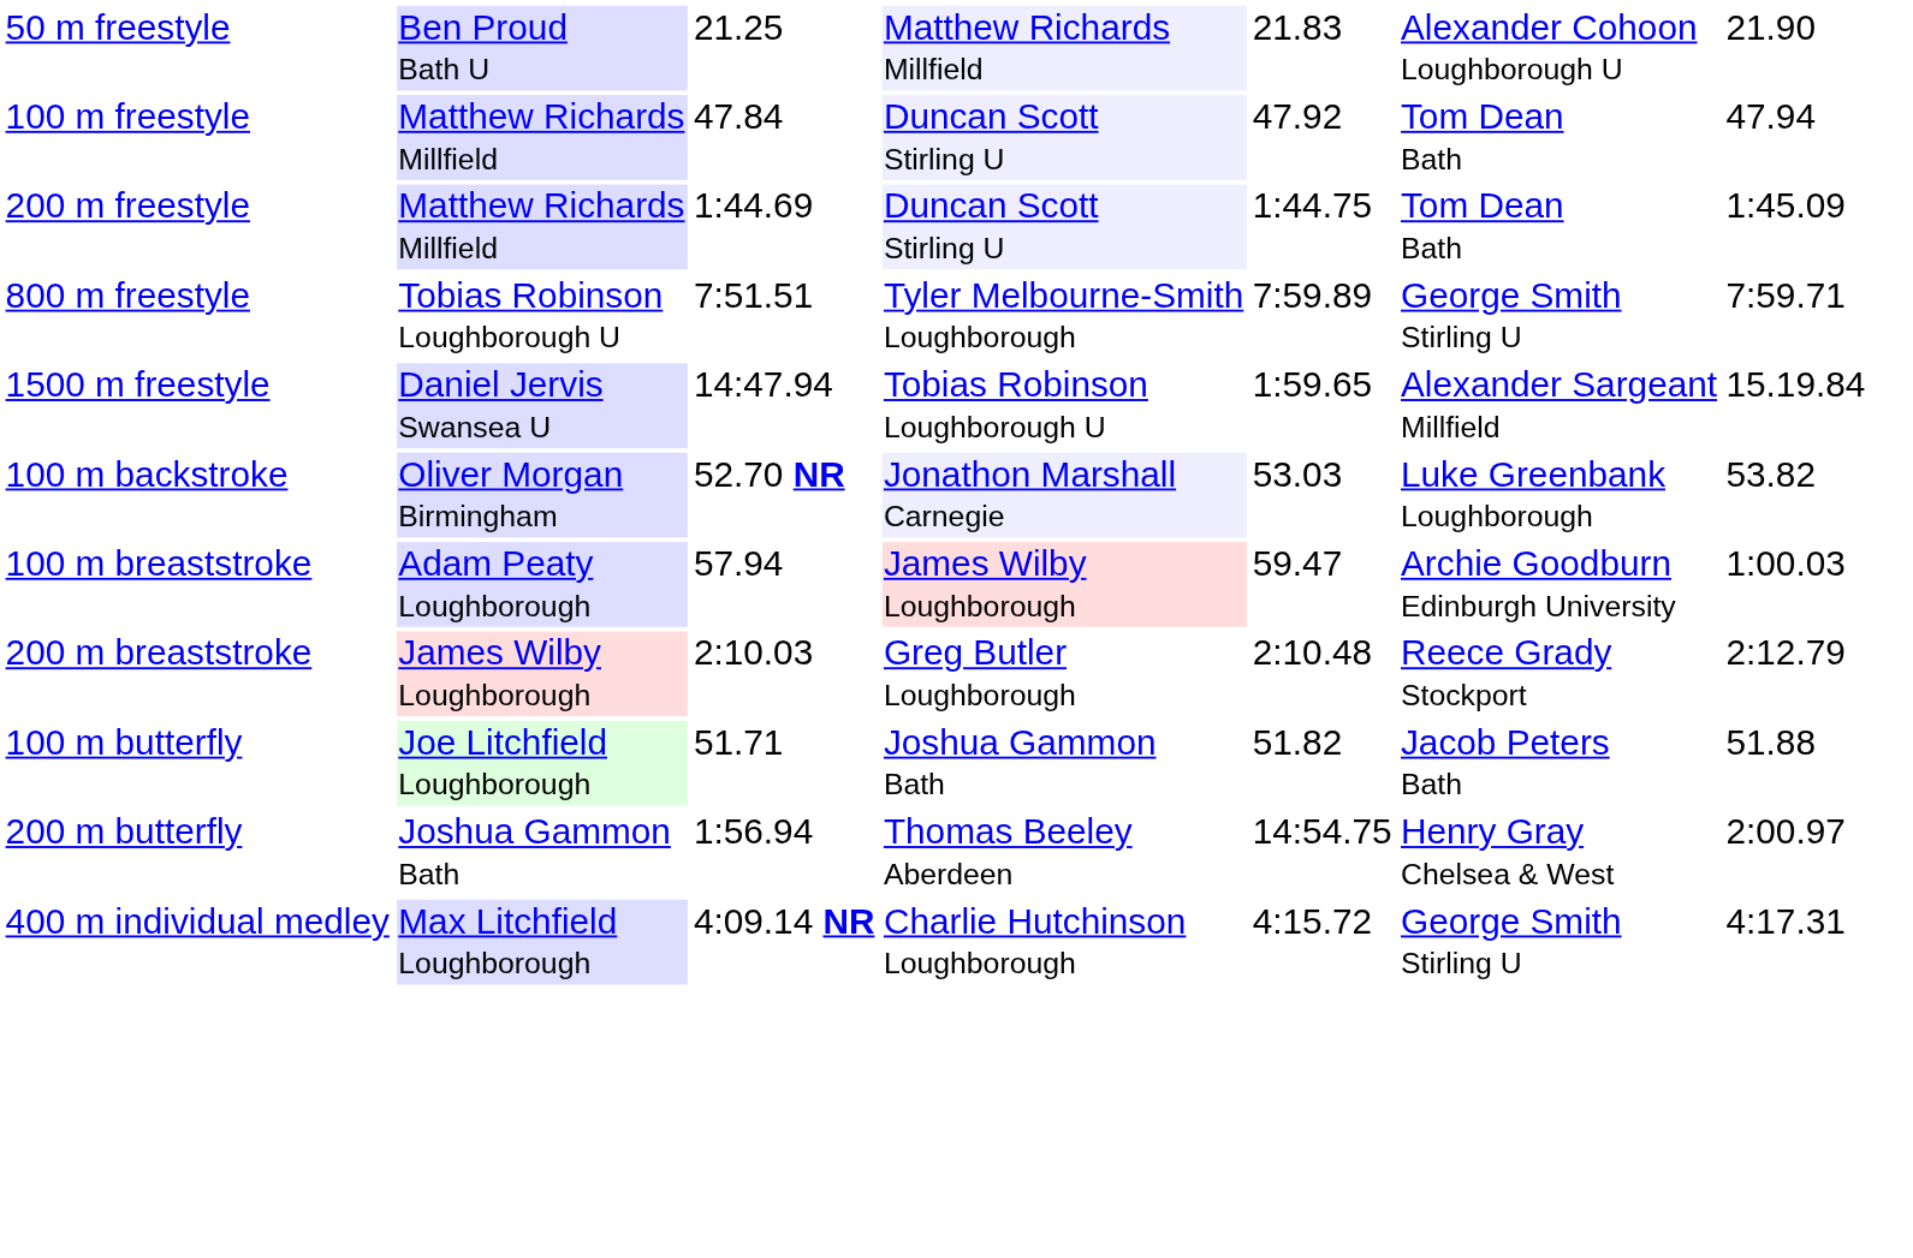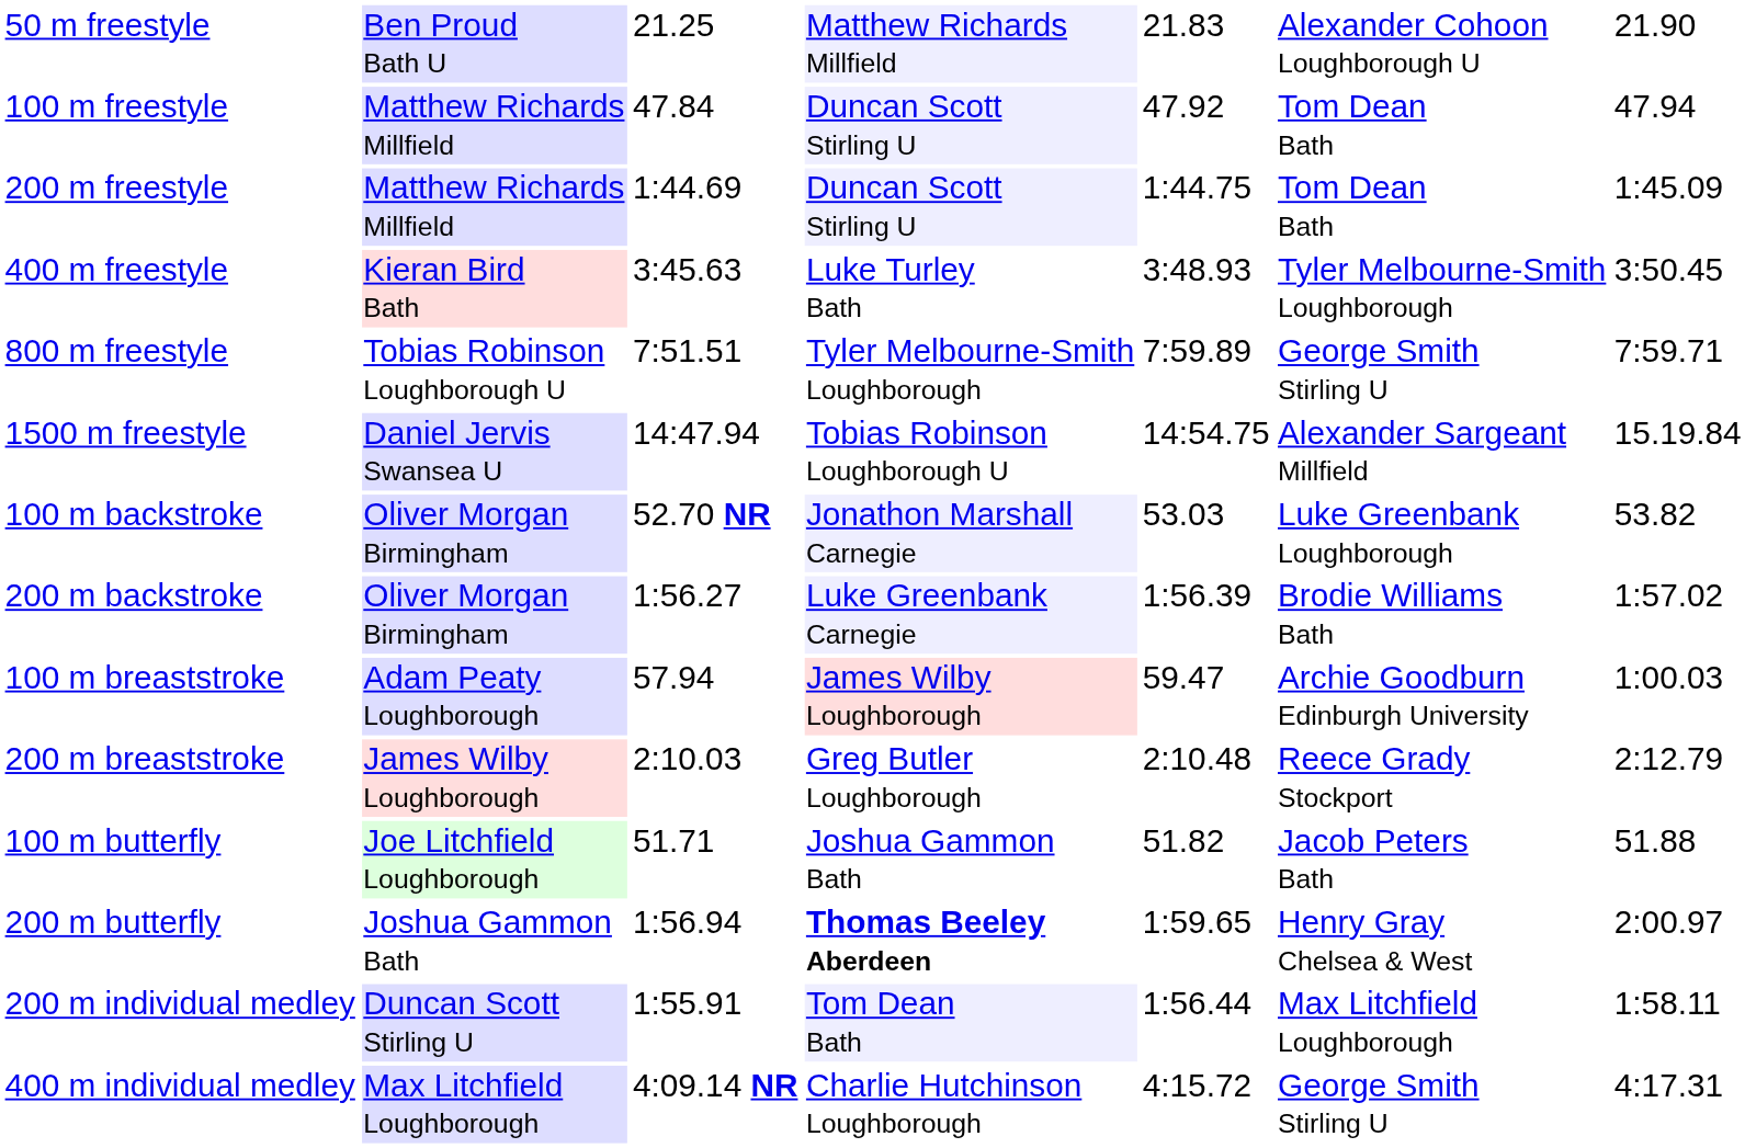+ row: 400 m freestyle | Kieran Bird Bath | 3:45.63 | Luke Turley Bath | 3:48.93 | Tyler Melbourne-Smith Loughborough | 3:50.45
1500 m freestyle | column 5: 1:59.65 -> 14:54.75
+ row: 200 m backstroke | Oliver Morgan Birmingham | 1:56.27 | Luke Greenbank Carnegie | 1:56.39 | Brodie Williams Bath | 1:57.02
200 m butterfly | column 4: normal -> bold
200 m butterfly | column 5: 14:54.75 -> 1:59.65
+ row: 200 m individual medley | Duncan Scott Stirling U | 1:55.91 | Tom Dean Bath | 1:56.44 | Max Litchfield Loughborough | 1:58.11
